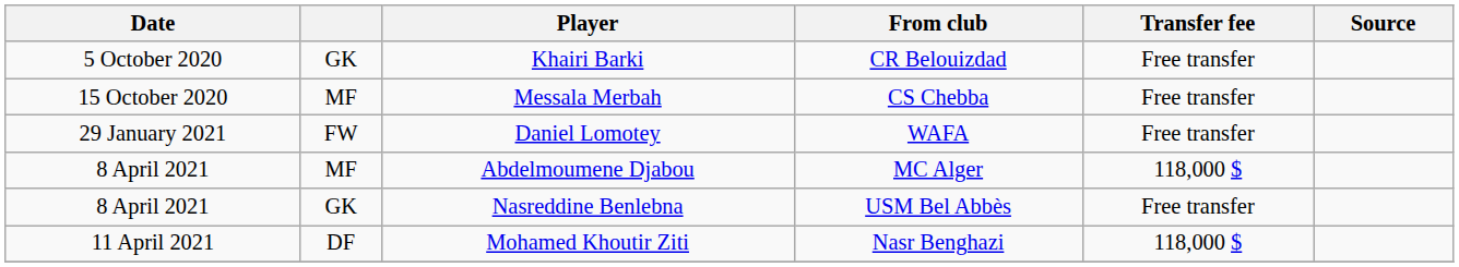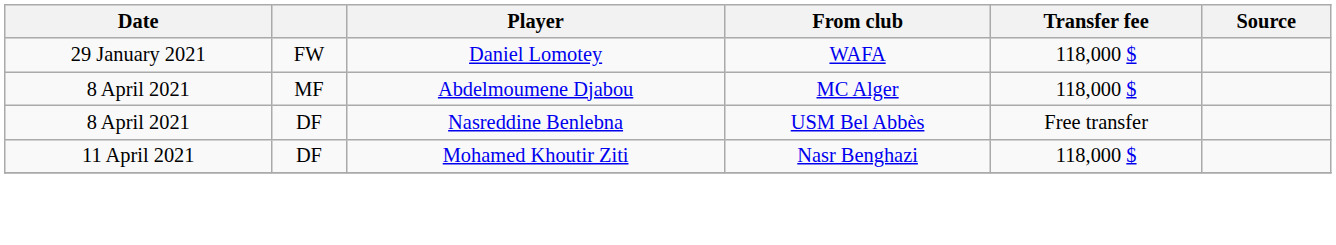- row: 5 October 2020 | GK | Khairi Barki | CR Belouizdad | Free transfer
- row: 15 October 2020 | MF | Messala Merbah | CS Chebba | Free transfer
Daniel Lomotey | Transfer fee: Free transfer -> 118,000 $
Nasreddine Benlebna | column 2: GK -> DF
